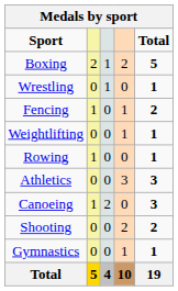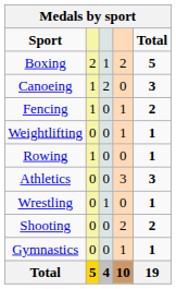rows swapped: Canoeing <-> Wrestling
